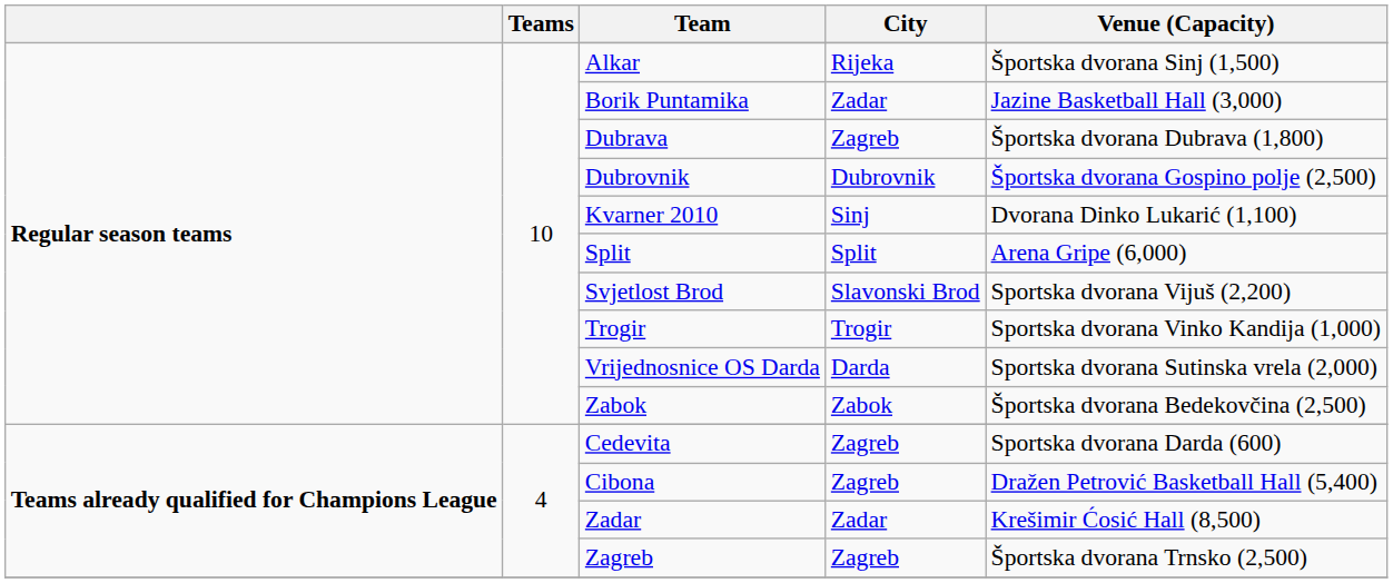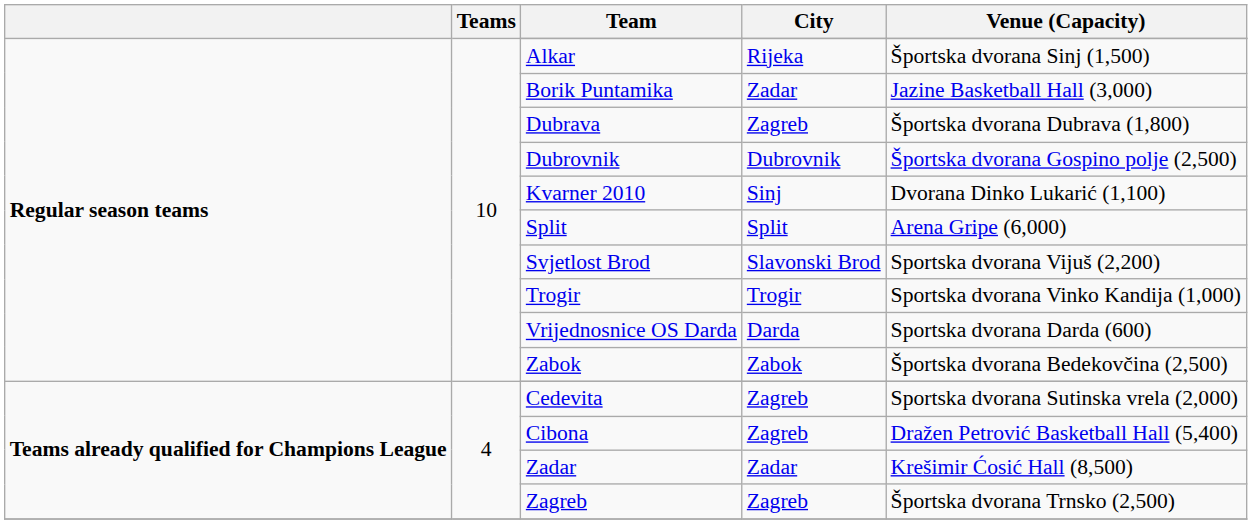Vrijednosnice OS Darda | Venue (Capacity): Sportska dvorana Sutinska vrela (2,000) -> Sportska dvorana Darda (600)
Cedevita | Venue (Capacity): Sportska dvorana Darda (600) -> Sportska dvorana Sutinska vrela (2,000)
